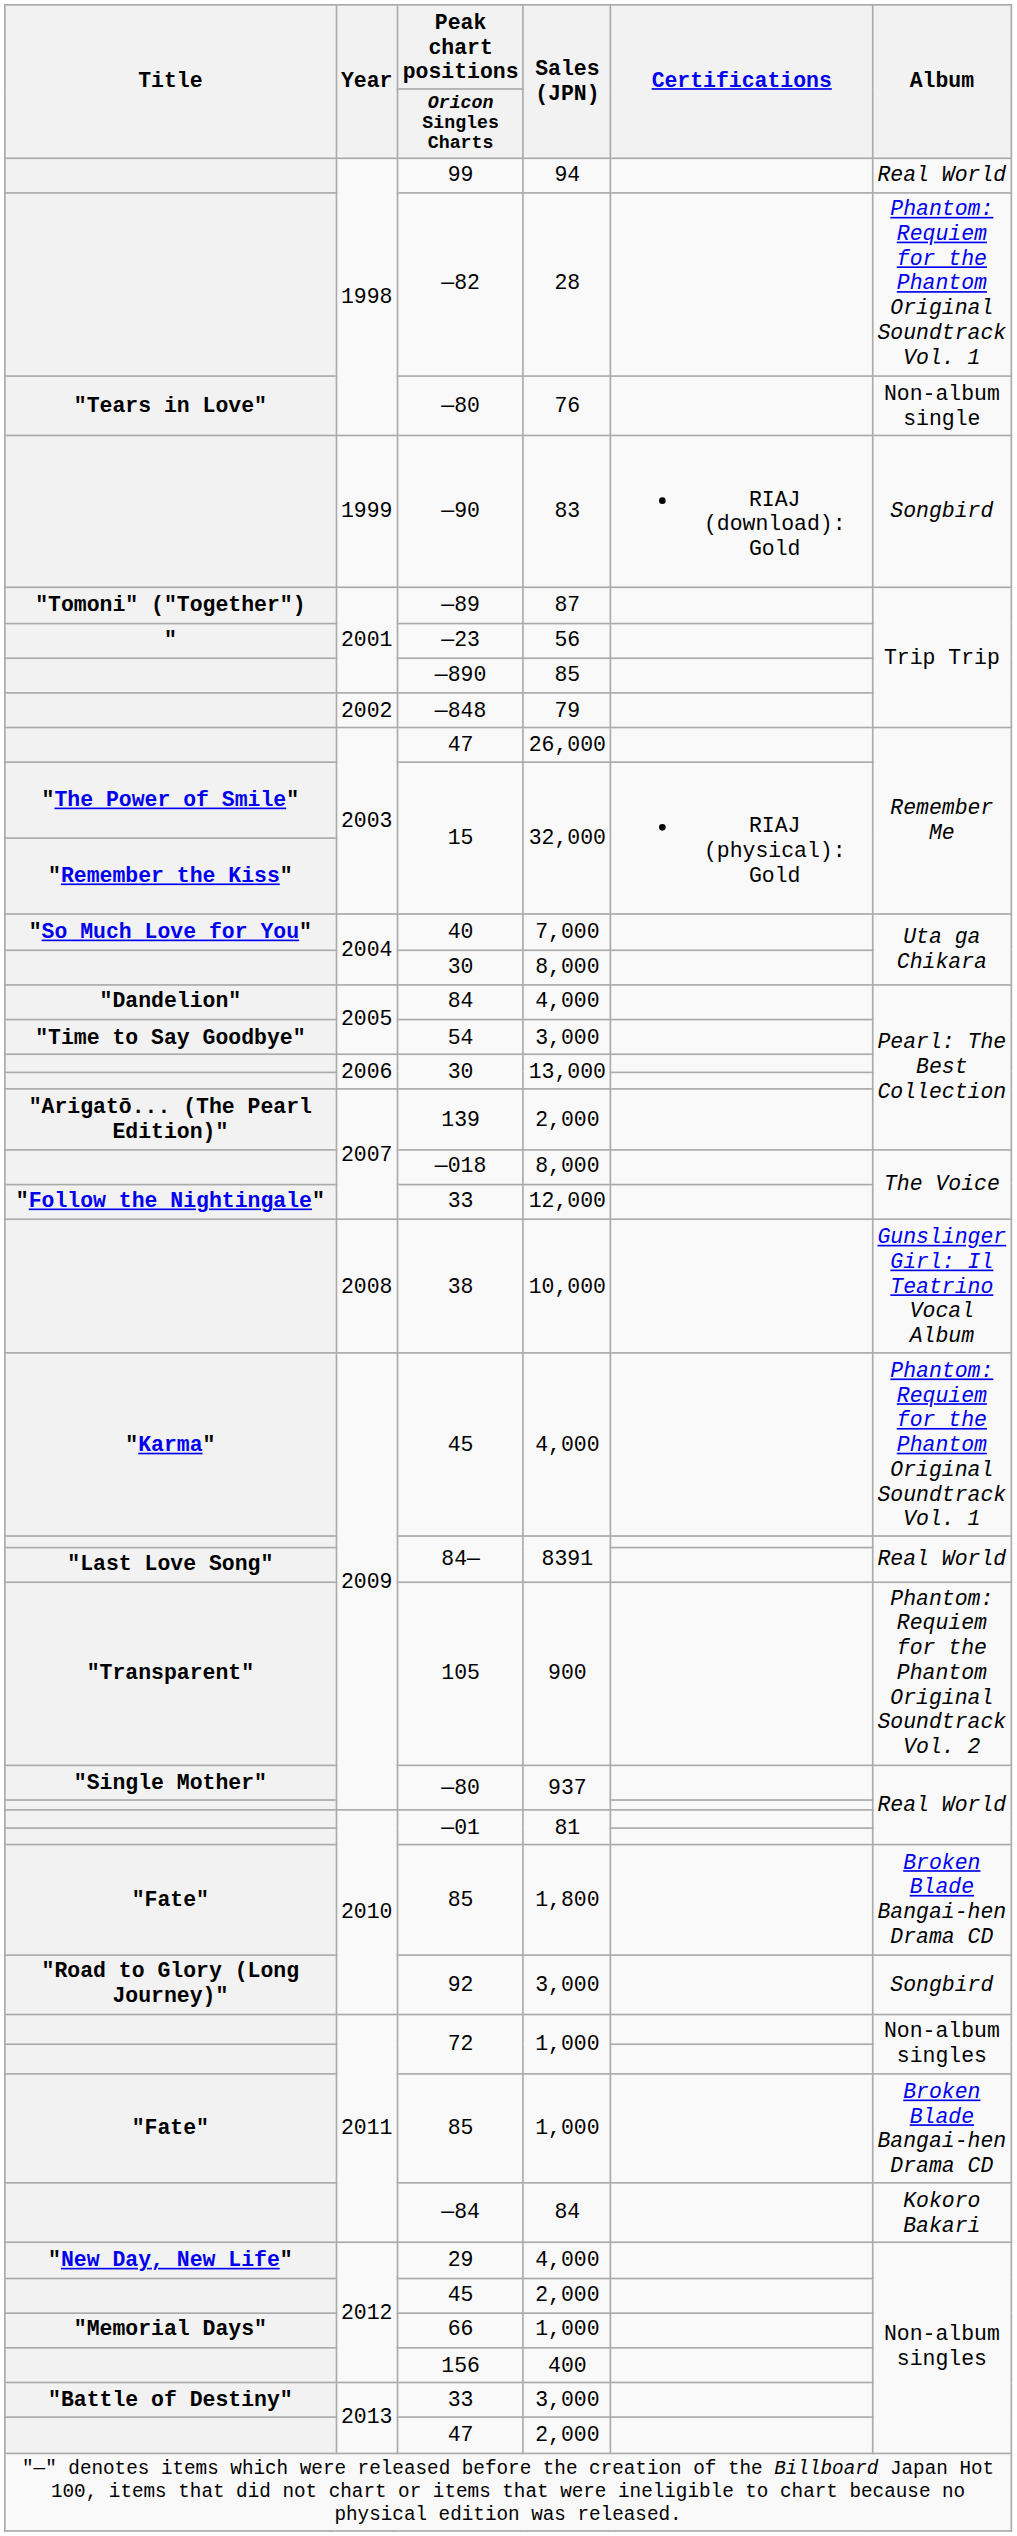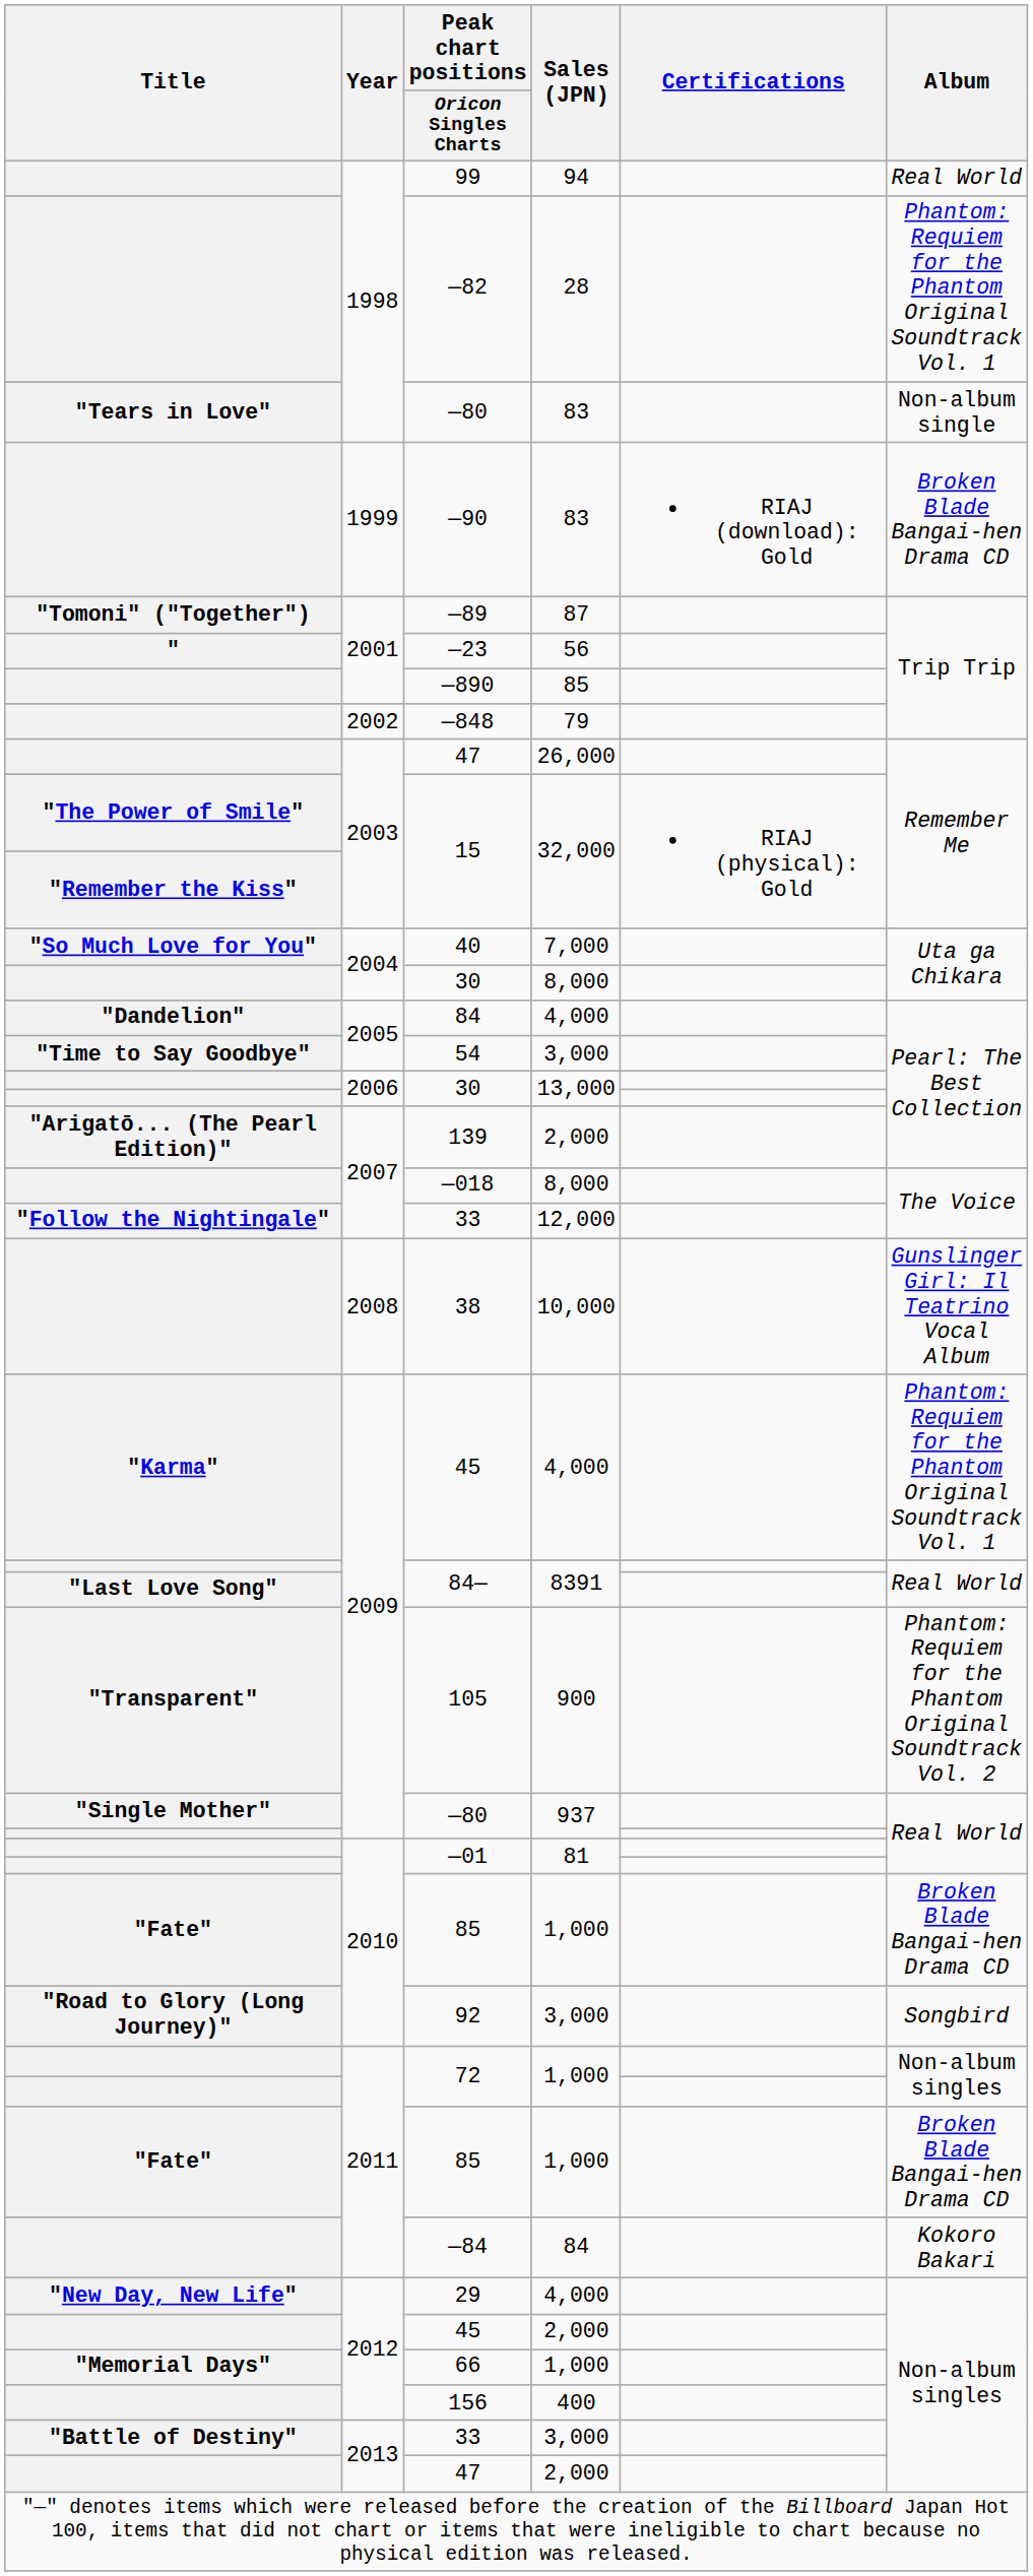1998 / —80 | Sales (JPN): 76 -> 83
—90 | Album: Songbird -> Broken Blade Bangai-hen Drama CD
2010 / 85 | Sales (JPN): 1,800 -> 1,000
